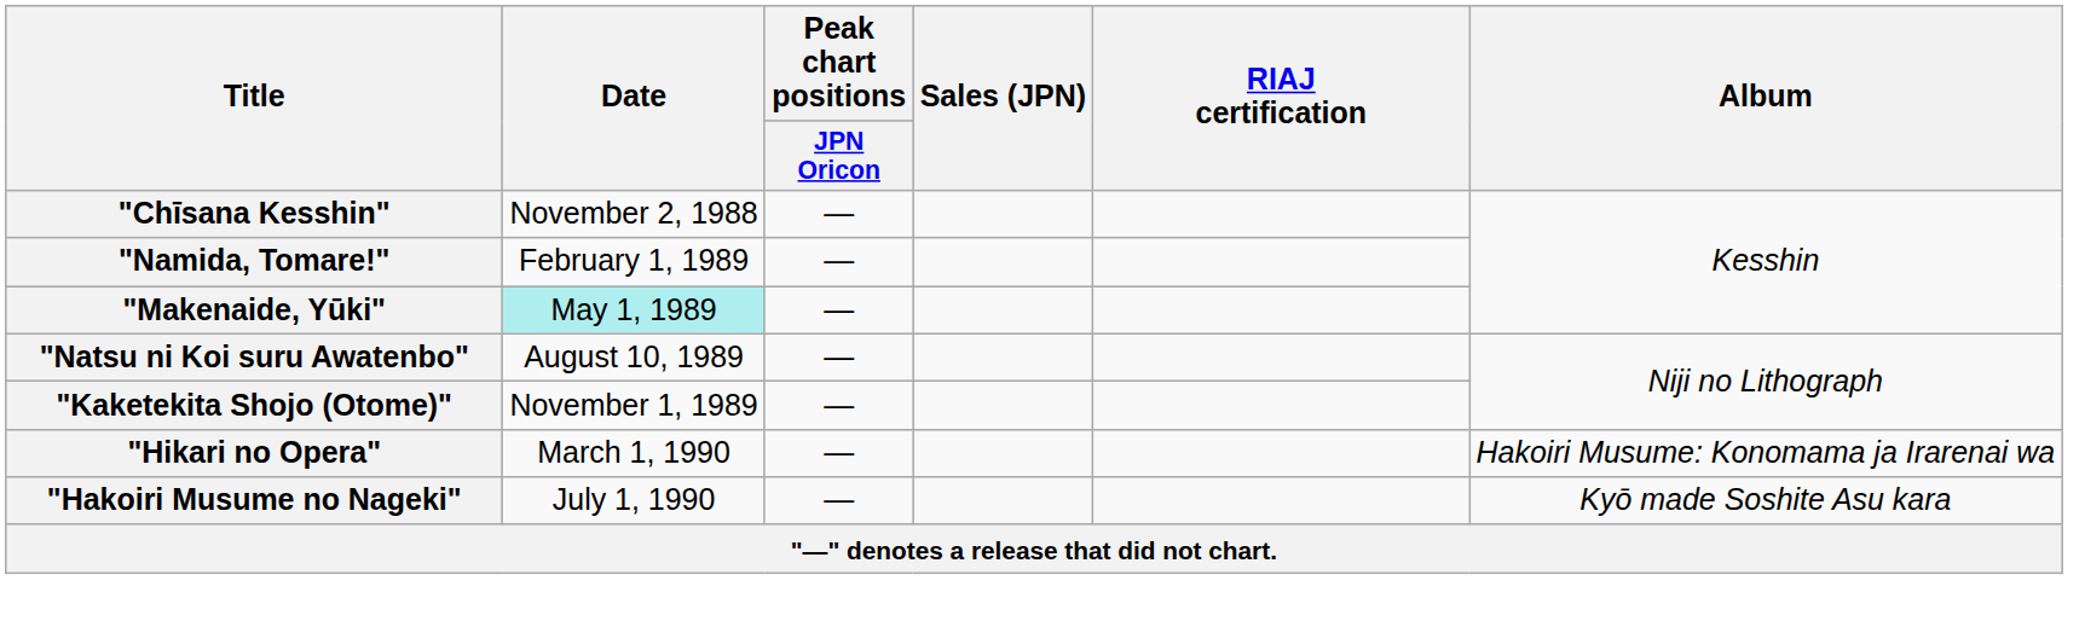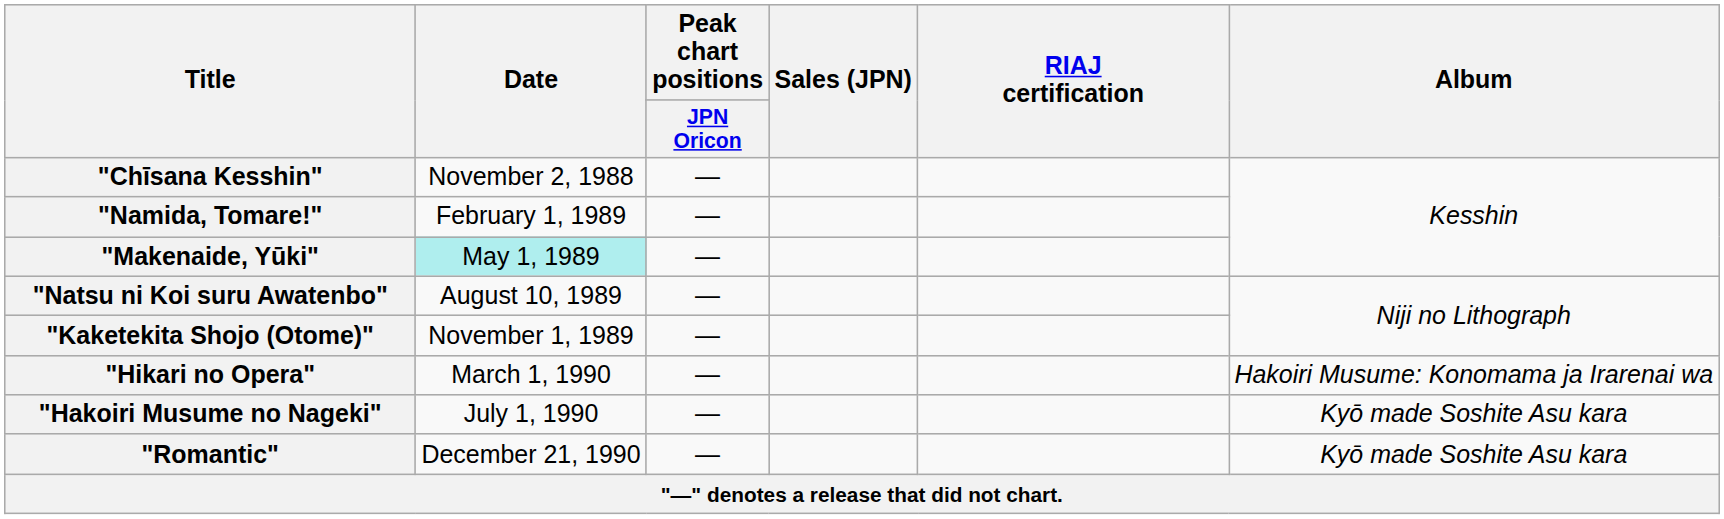+ row: "Romantic" | December 21, 1990 | — | Kyō made Soshite Asu kara
